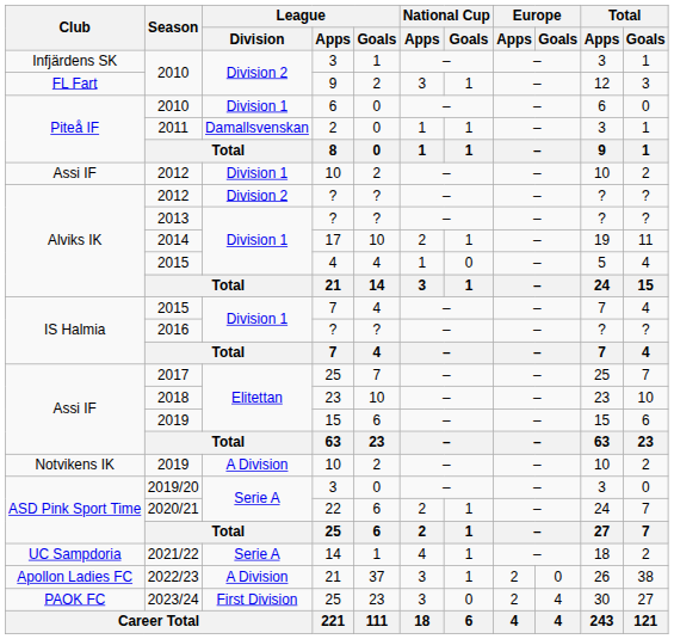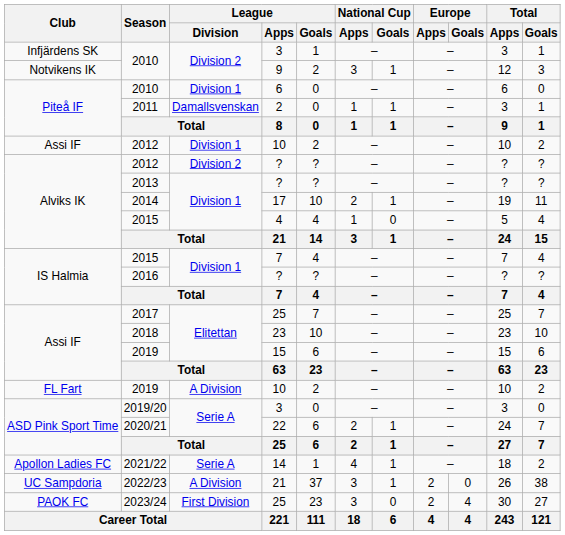2010 / 9 | Club: FL Fart -> Notvikens IK
2019 / 10 | Club: Notvikens IK -> FL Fart
2021/22 | Club: UC Sampdoria -> Apollon Ladies FC
2022/23 | Club: Apollon Ladies FC -> UC Sampdoria
